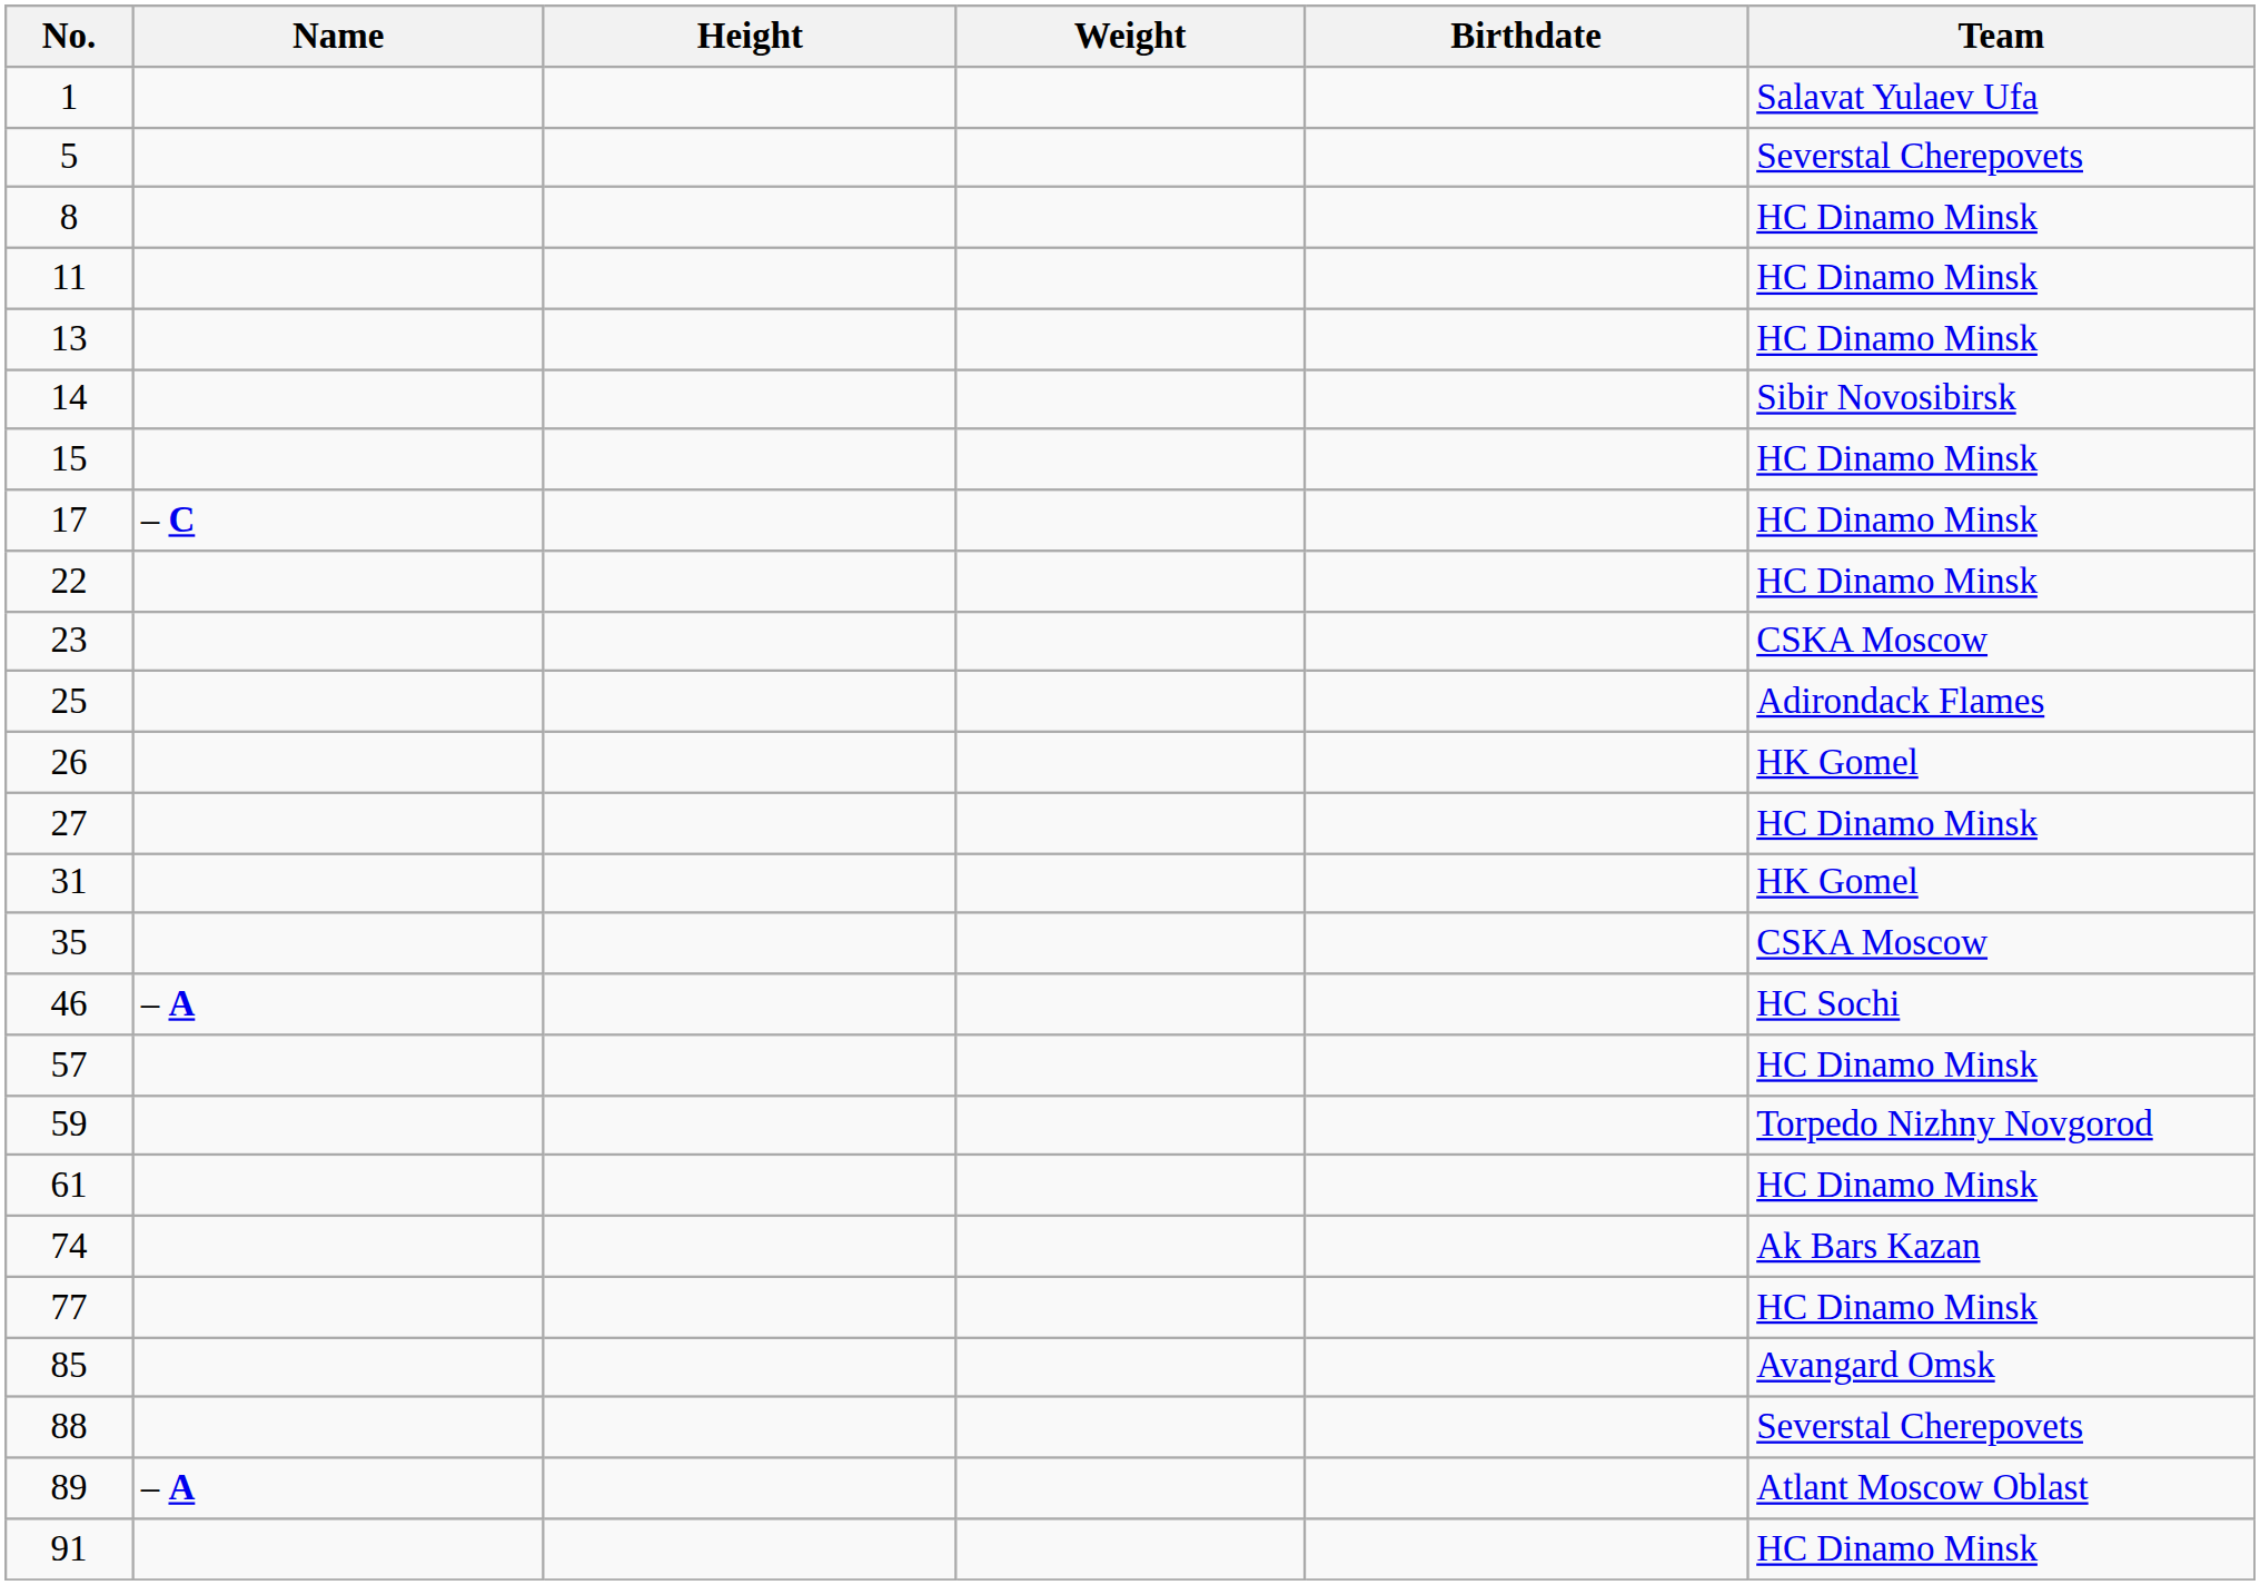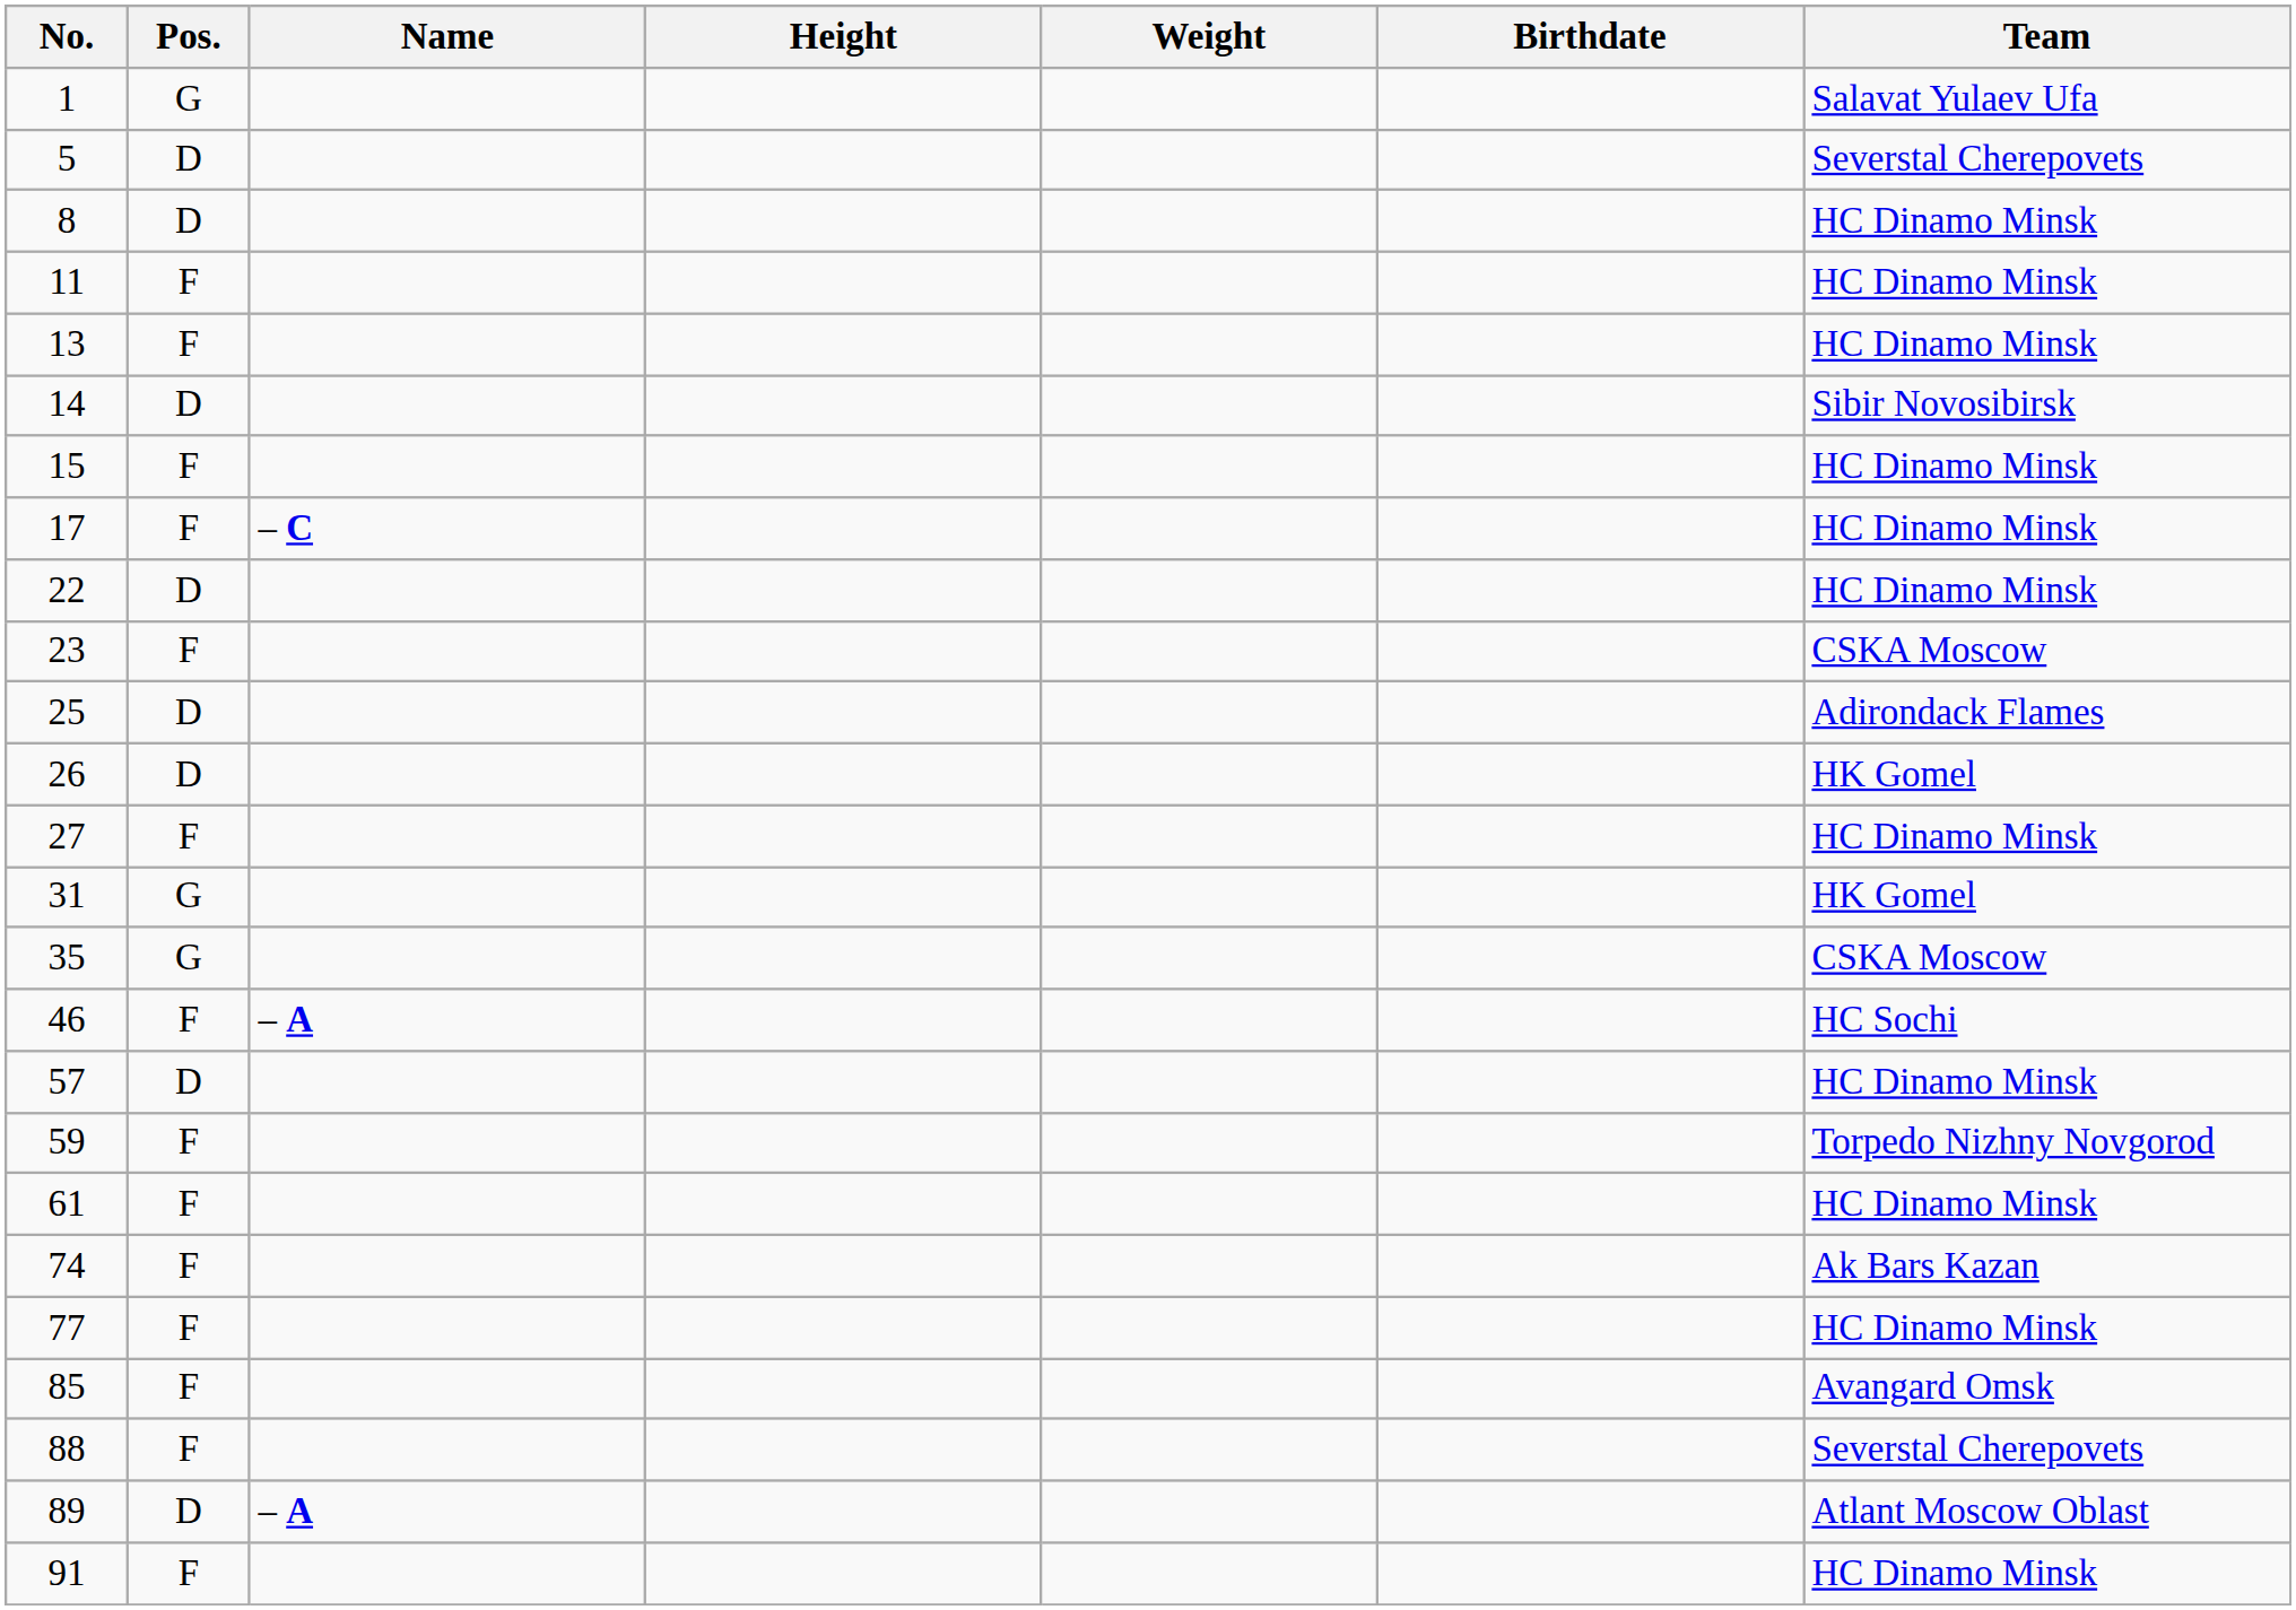+ column: Pos. | G | D | D | F | F | D | F | F | D | F | D | D | F | G | G | F | D | F | F | F | F | F | F | D | F
